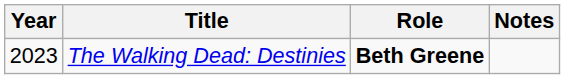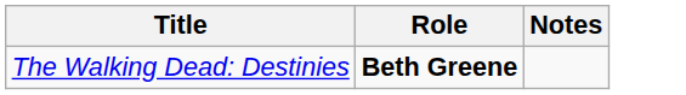- column: Year | 2023
